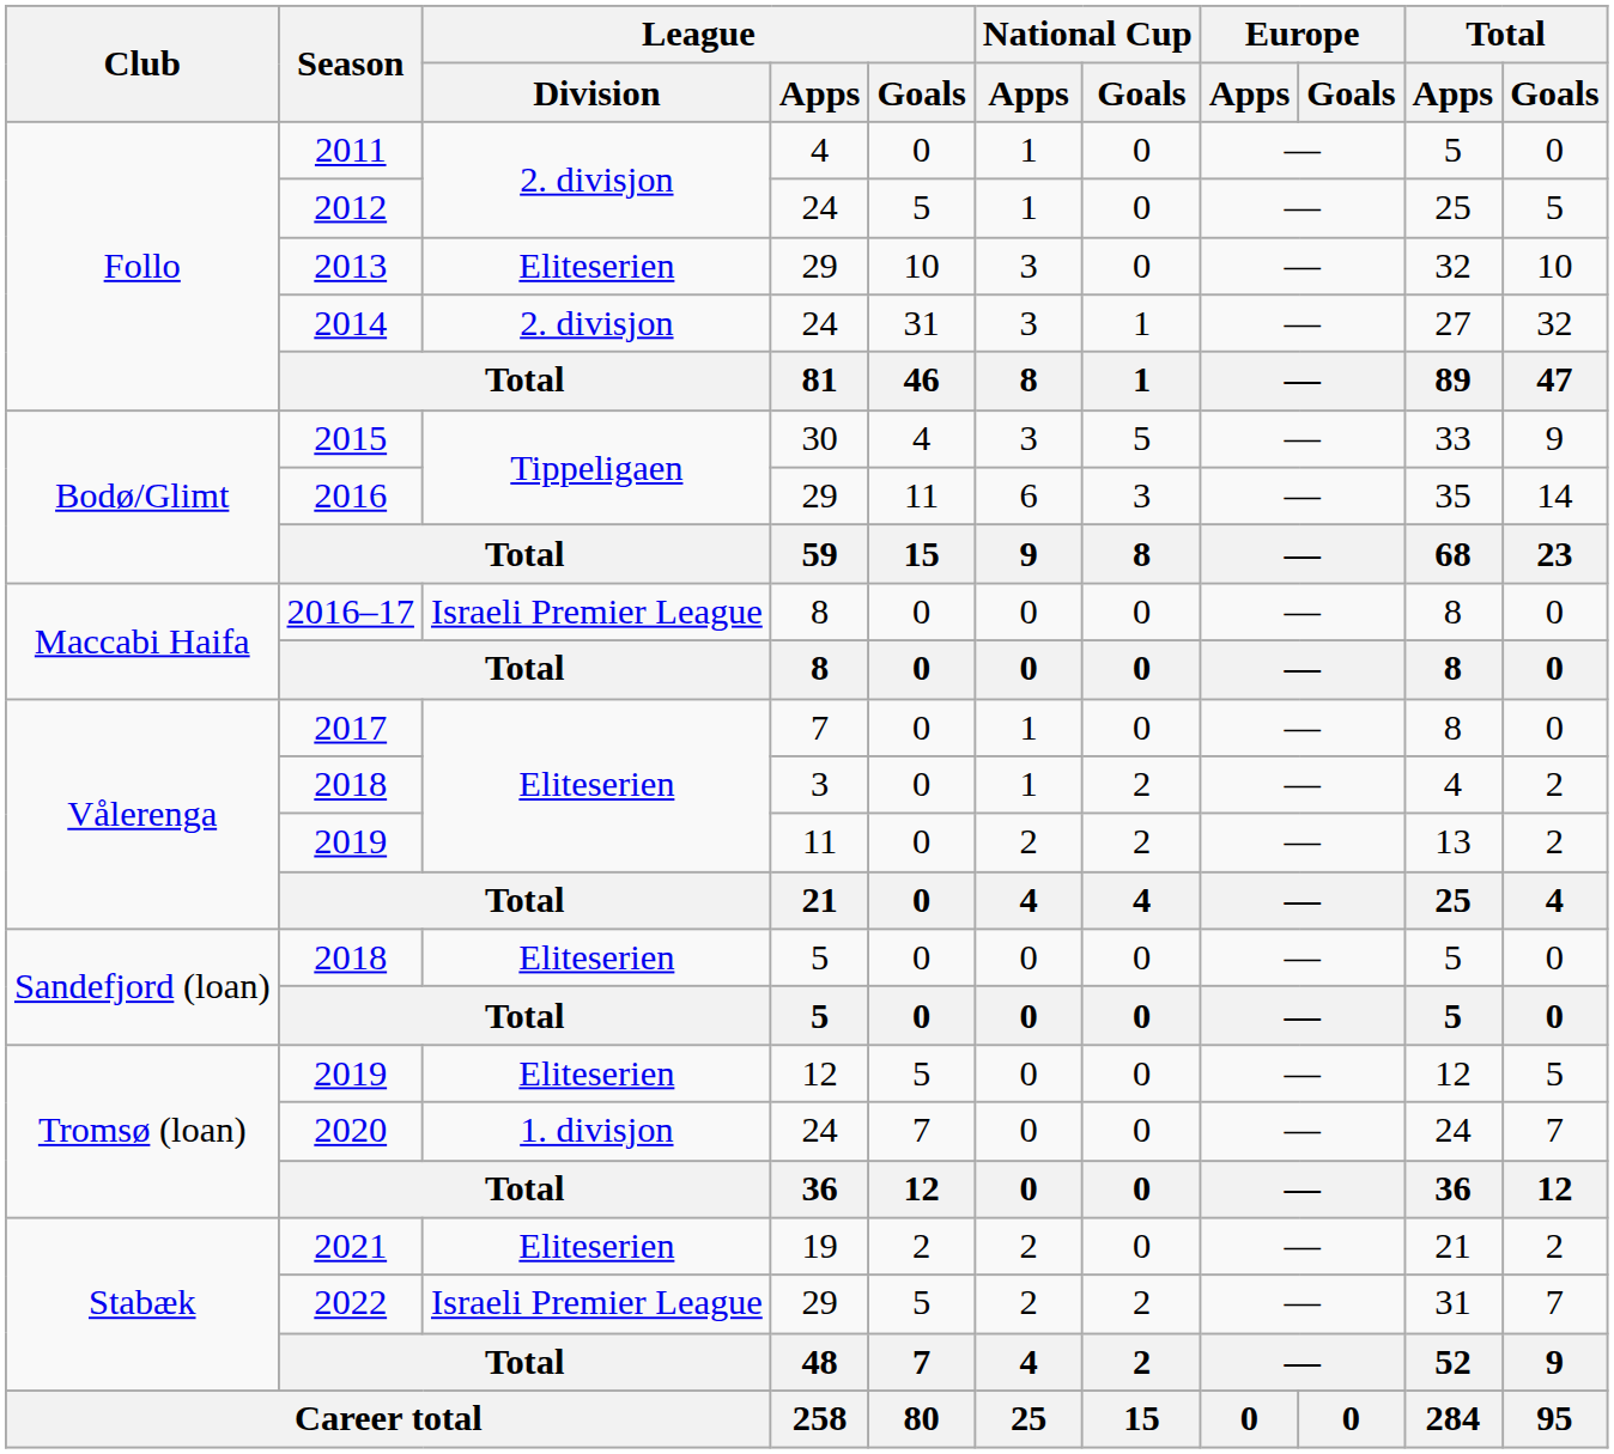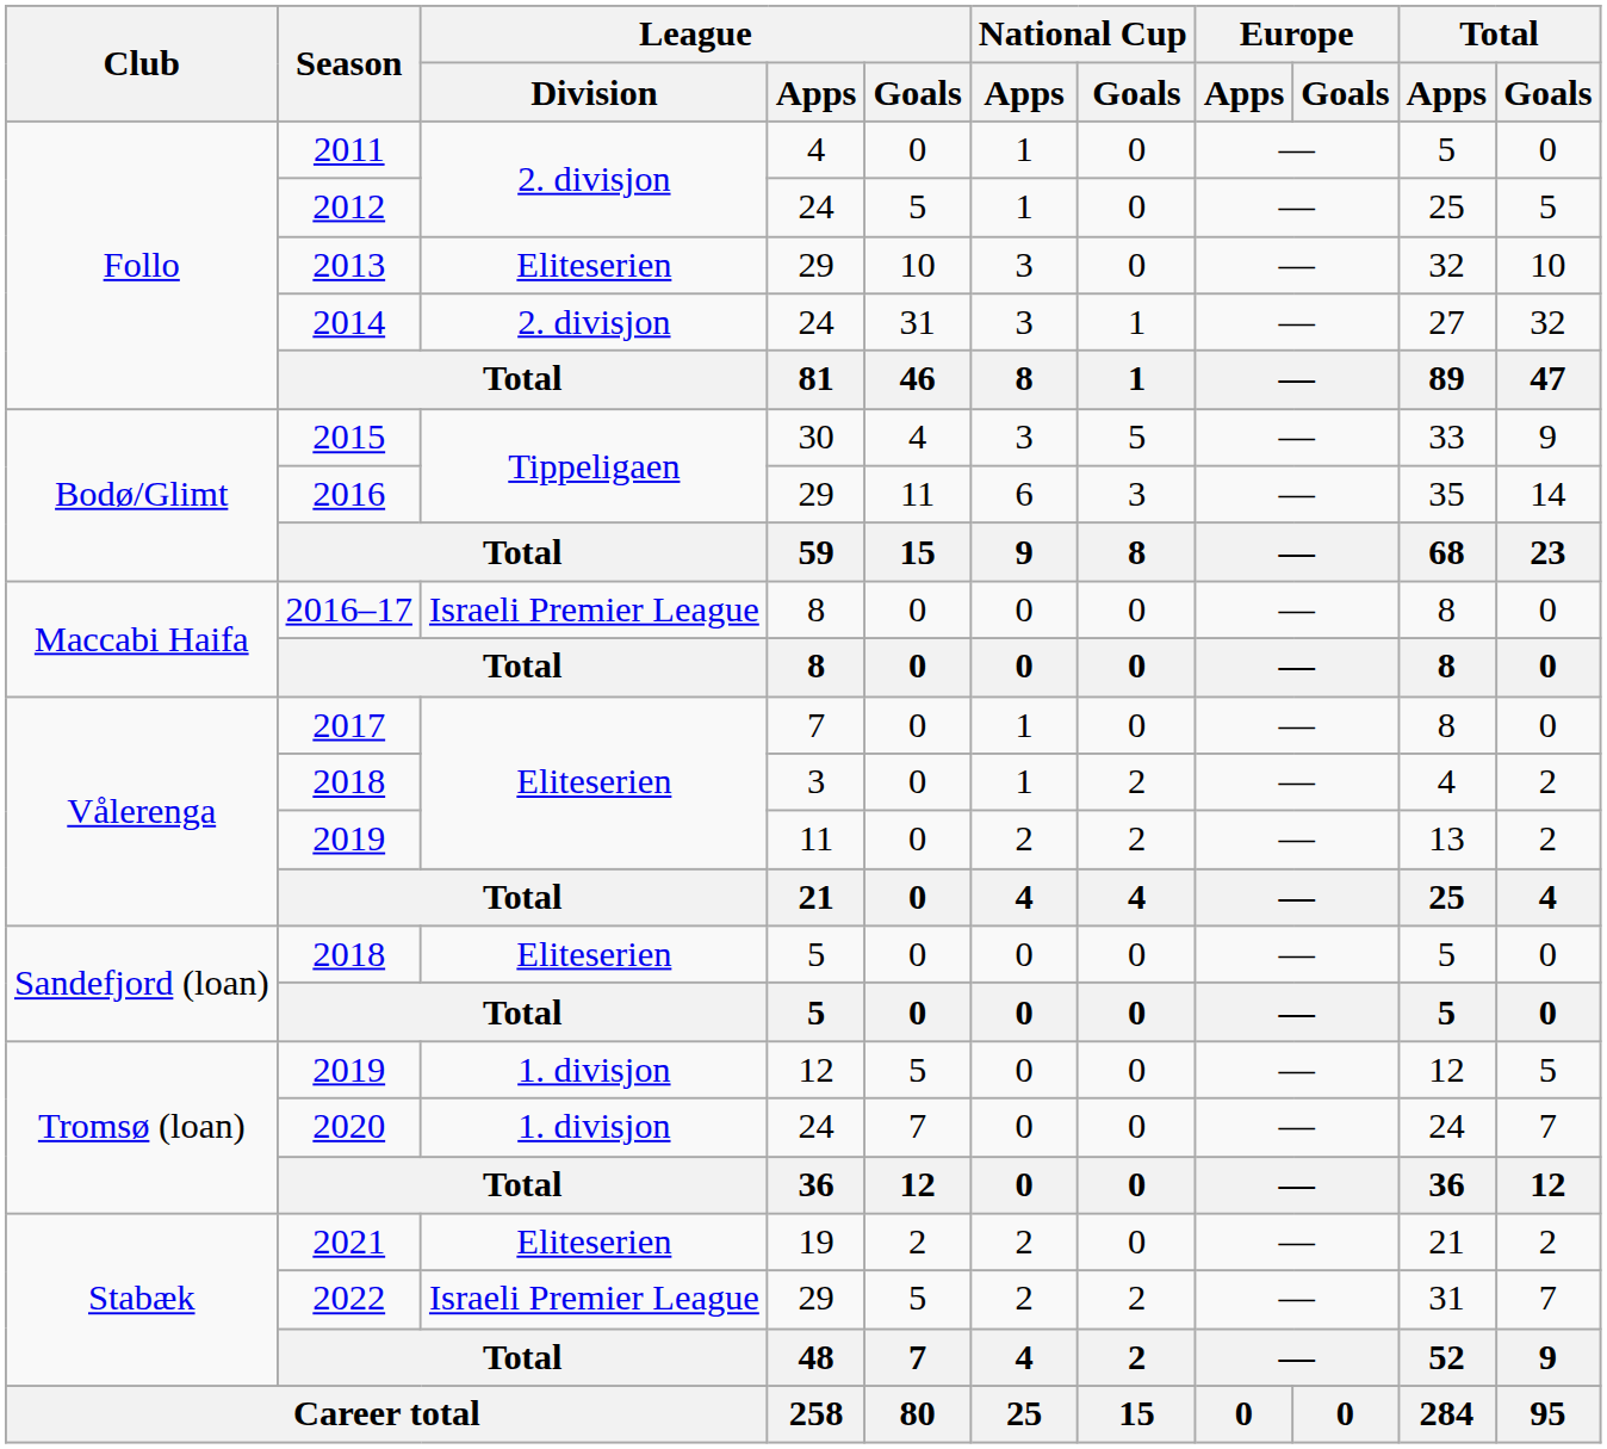2019 / 12 | League / Division: Eliteserien -> 1. divisjon
